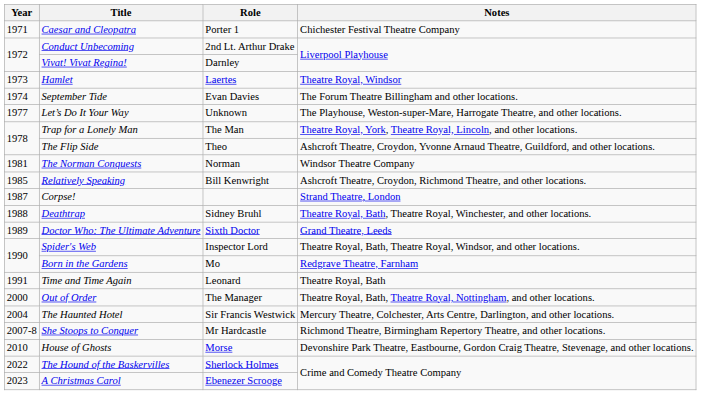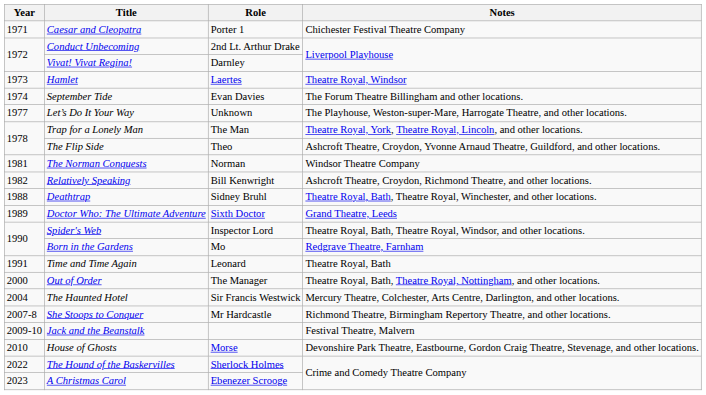Relatively Speaking | Year: 1985 -> 1982
- row: 1987 | Corpse! | Strand Theatre, London
+ row: 2009-10 | Jack and the Beanstalk | Festival Theatre, Malvern
